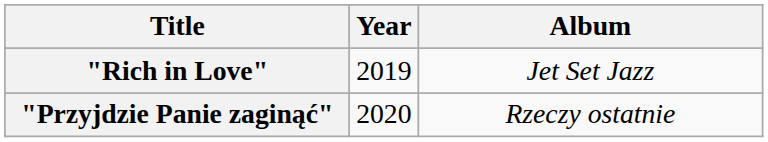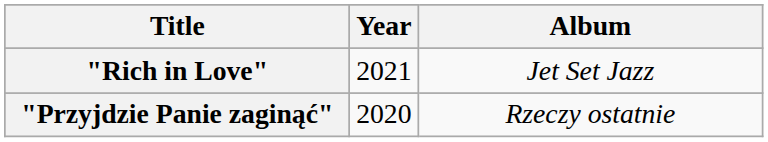"Rich in Love" | Year: 2019 -> 2021
